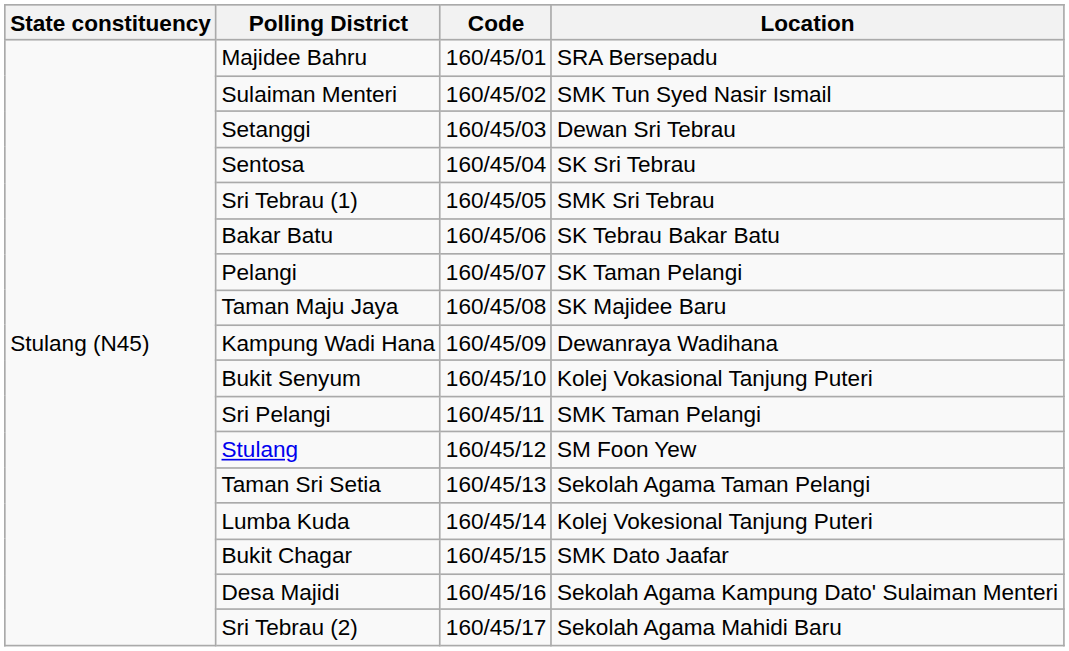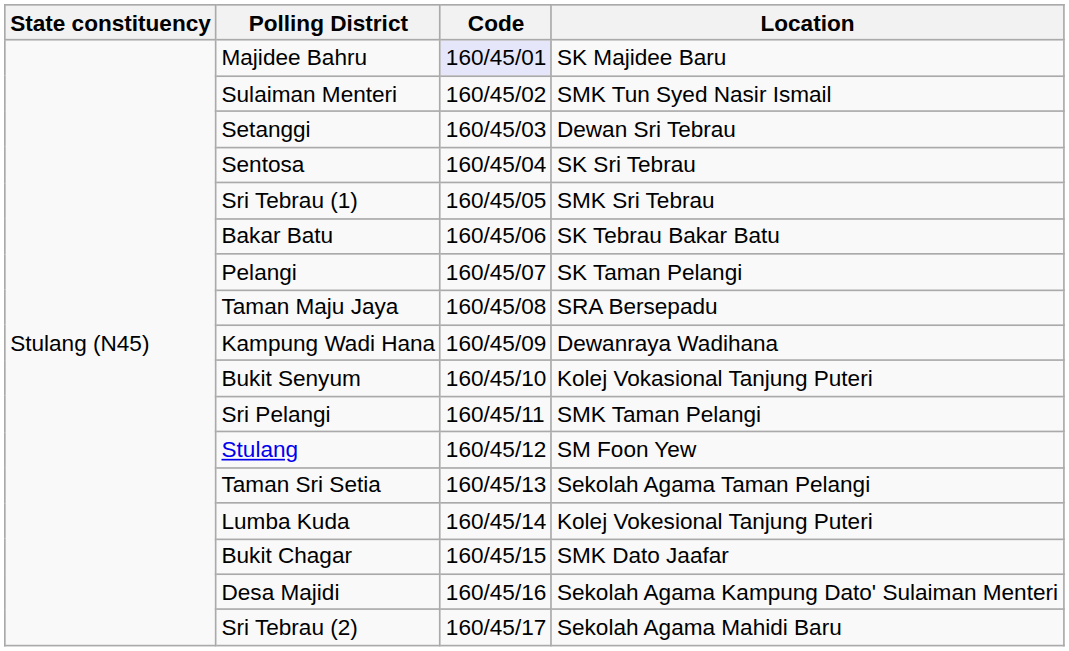Majidee Bahru | Code: no background -> lavender background
Majidee Bahru | Location: SRA Bersepadu -> SK Majidee Baru
Taman Maju Jaya | Location: SK Majidee Baru -> SRA Bersepadu
